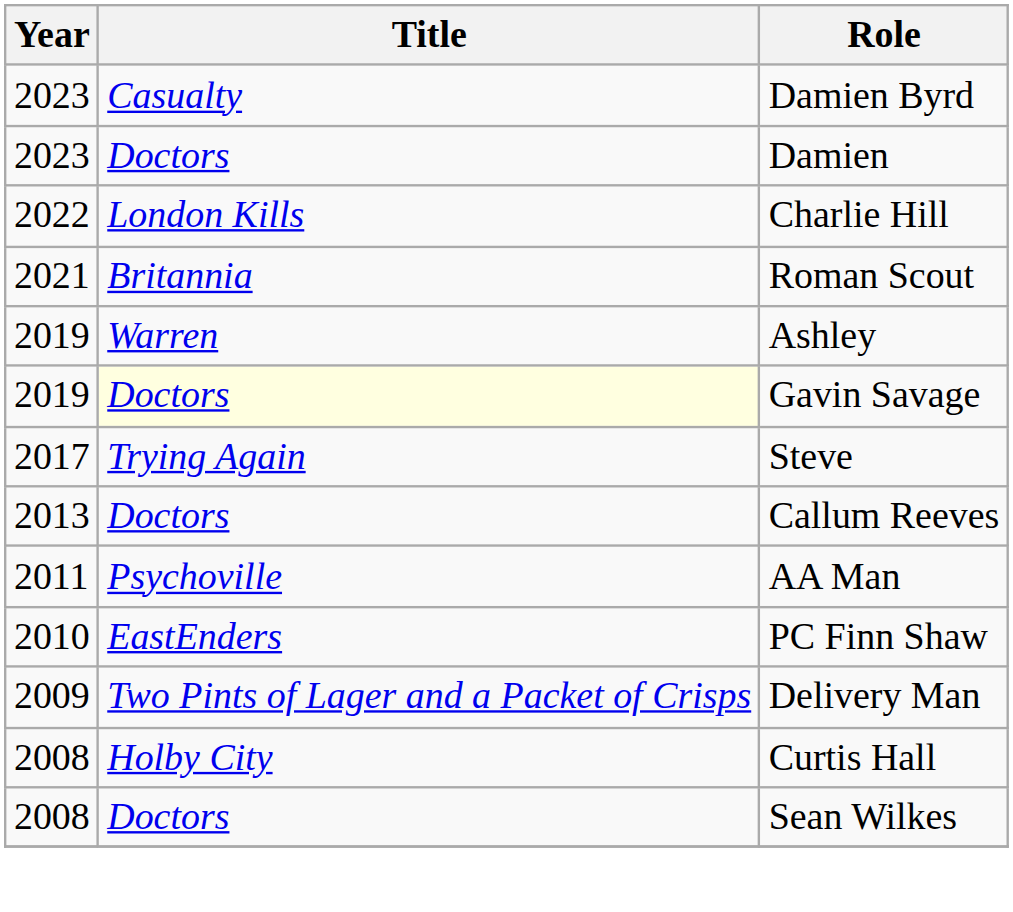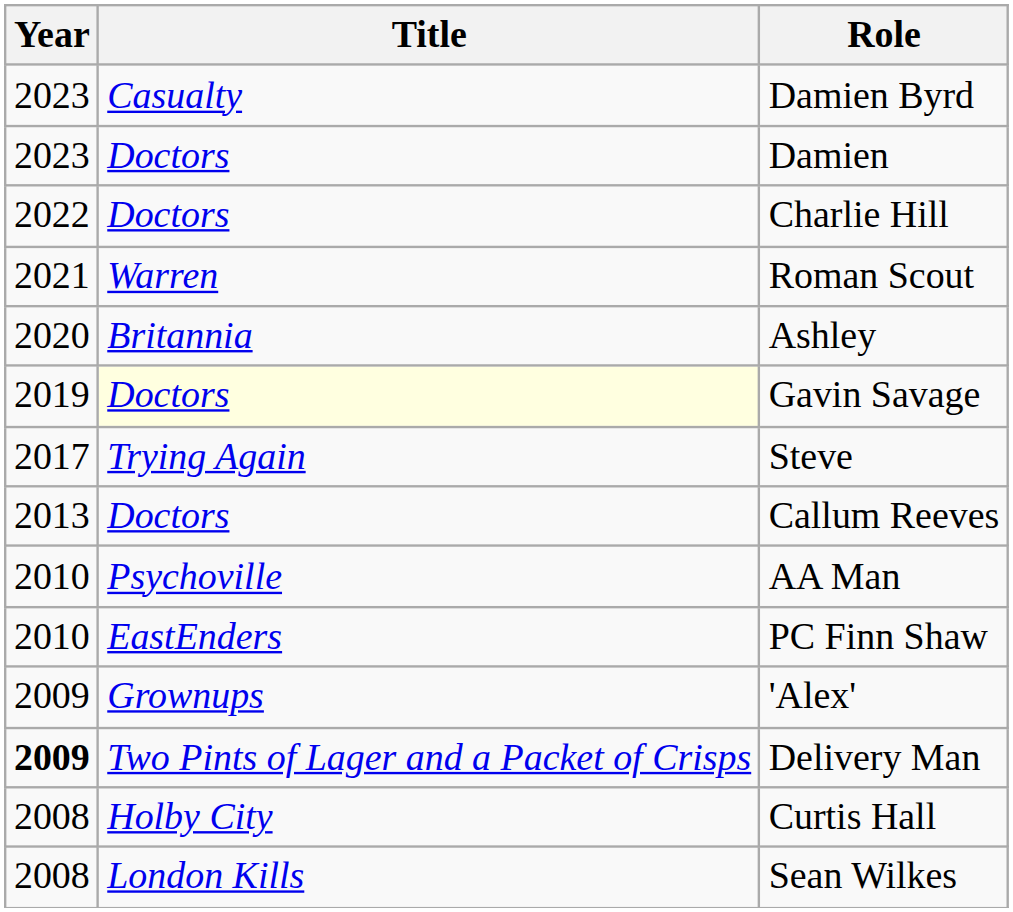Charlie Hill | Title: London Kills -> Doctors
Roman Scout | Title: Britannia -> Warren
Ashley | Year: 2019 -> 2020
Ashley | Title: Warren -> Britannia
AA Man | Year: 2011 -> 2010
+ row: 2009 | Grownups | 'Alex'
Delivery Man | Year: normal -> bold
Sean Wilkes | Title: Doctors -> London Kills
